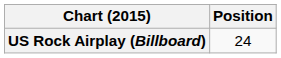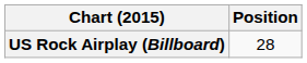US Rock Airplay (Billboard) | Position: 24 -> 28
